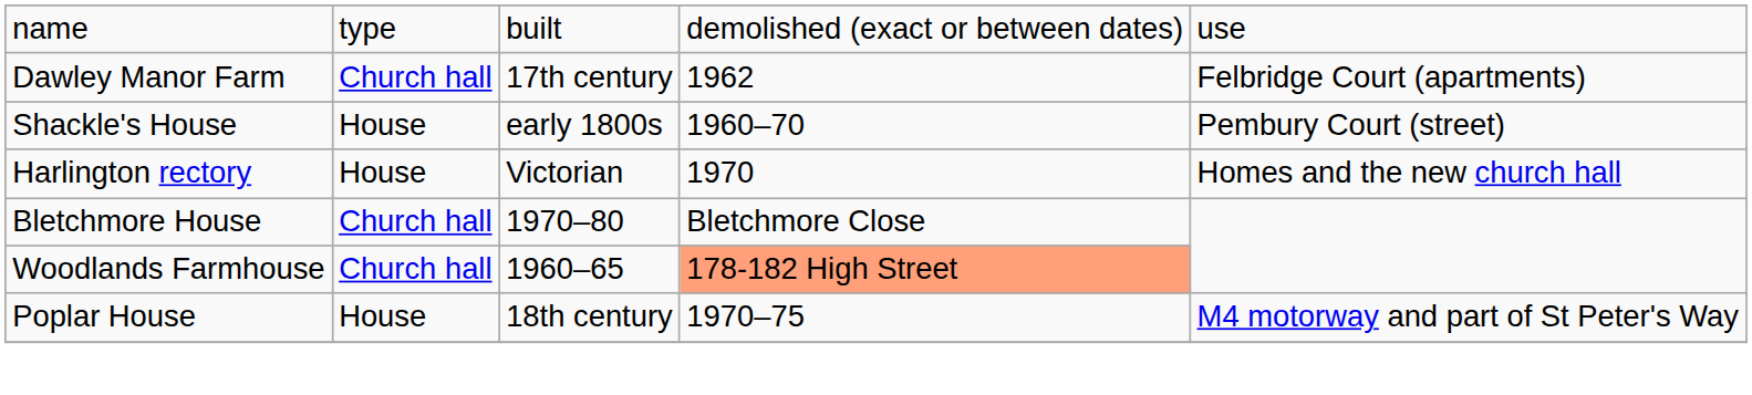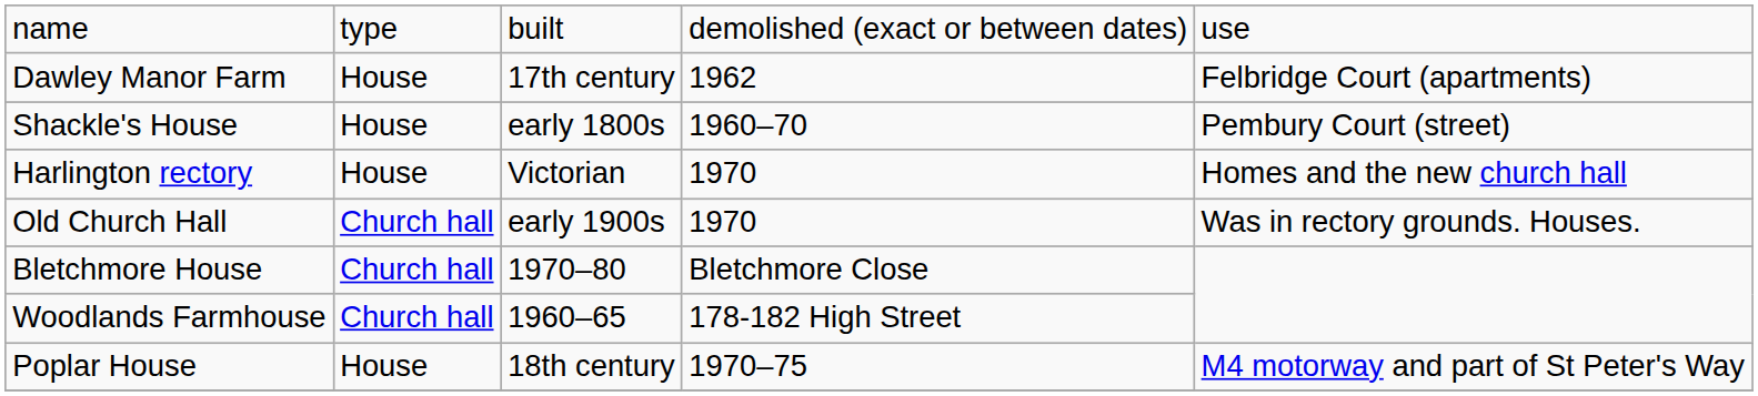Dawley Manor Farm | column 2: Church hall -> House
+ row: Old Church Hall | Church hall | early 1900s | 1970 | Was in rectory grounds. Houses.
Woodlands Farmhouse | column 4: lightsalmon background -> no background
